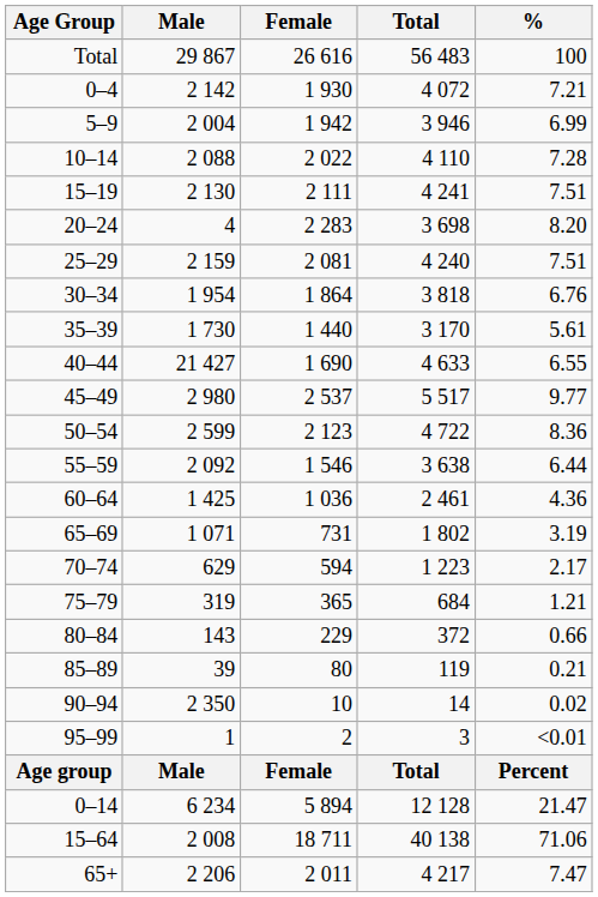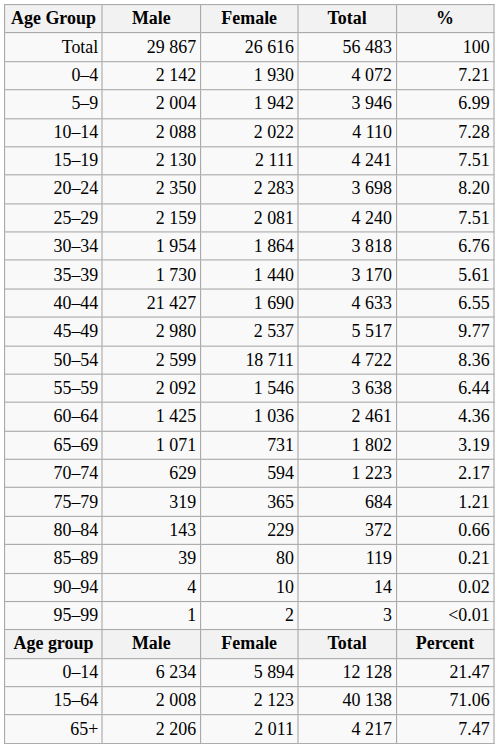20–24 | Male: 4 -> 2 350
50–54 | Female: 2 123 -> 18 711
90–94 | Male: 2 350 -> 4
15–64 | Female: 18 711 -> 2 123
